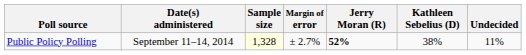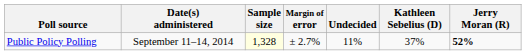columns swapped: Jerry Moran (R) <-> Undecided
Public Policy Polling | Kathleen Sebelius (D): 38% -> 37%
